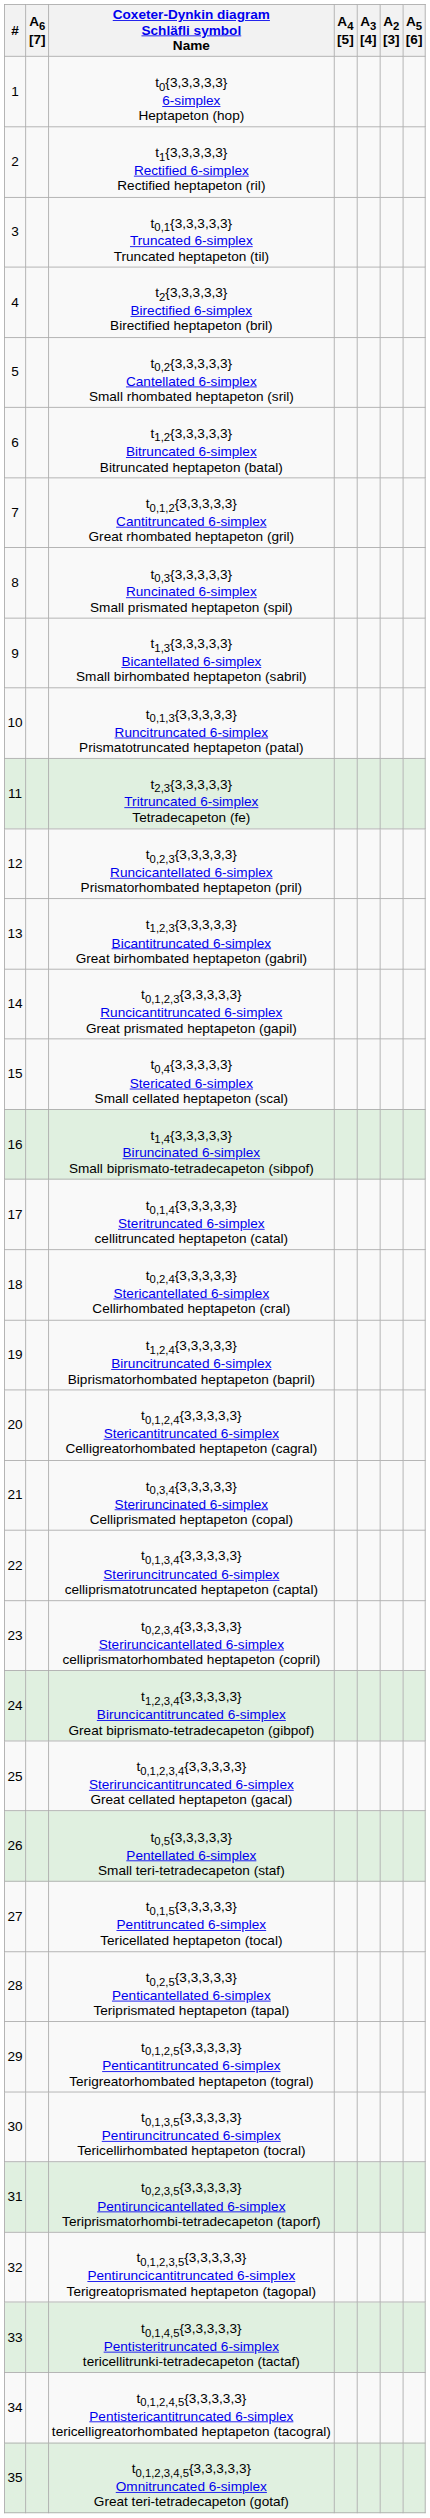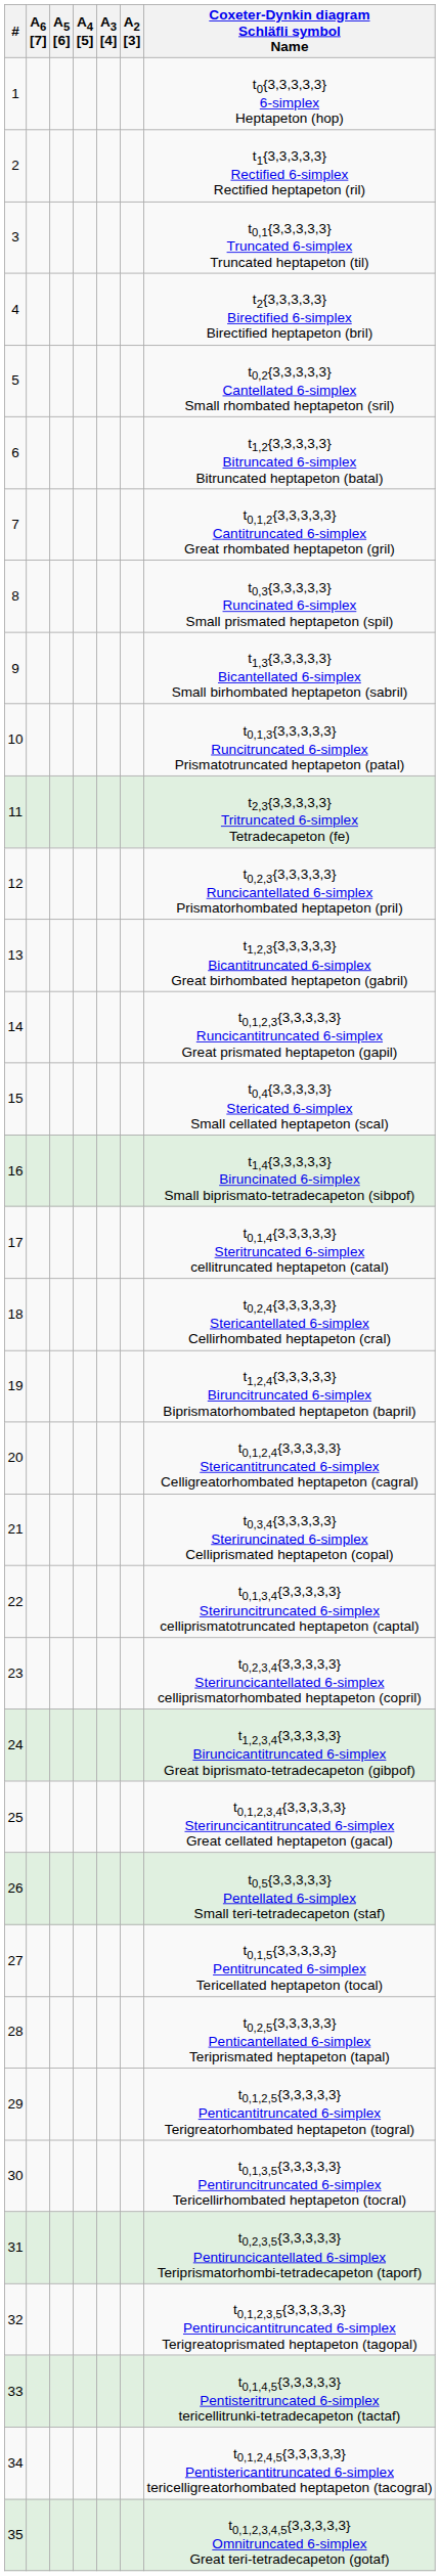columns swapped: A5 [6] <-> Coxeter-Dynkin diagram Schläfli symbol Name
